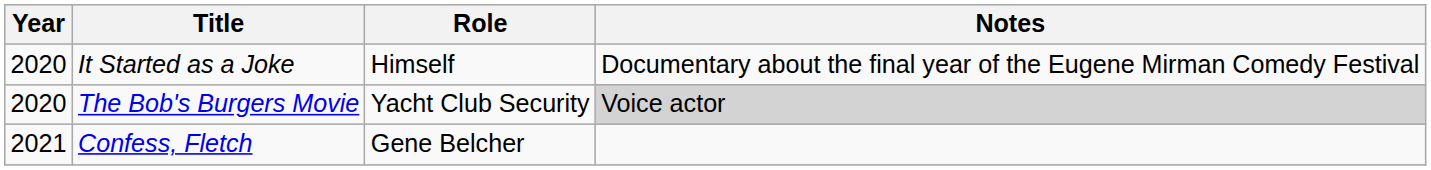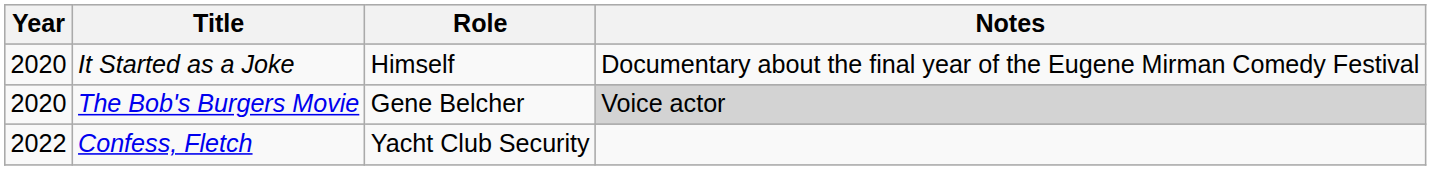The Bob's Burgers Movie | Role: Yacht Club Security -> Gene Belcher
Confess, Fletch | Year: 2021 -> 2022
Confess, Fletch | Role: Gene Belcher -> Yacht Club Security
